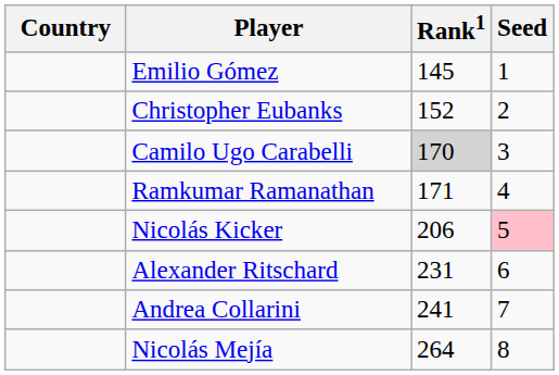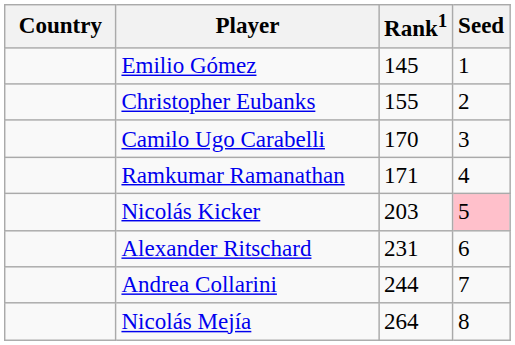Christopher Eubanks | Rank1: 152 -> 155
Camilo Ugo Carabelli | Rank1: lightgrey background -> no background
Nicolás Kicker | Rank1: 206 -> 203
Andrea Collarini | Rank1: 241 -> 244
